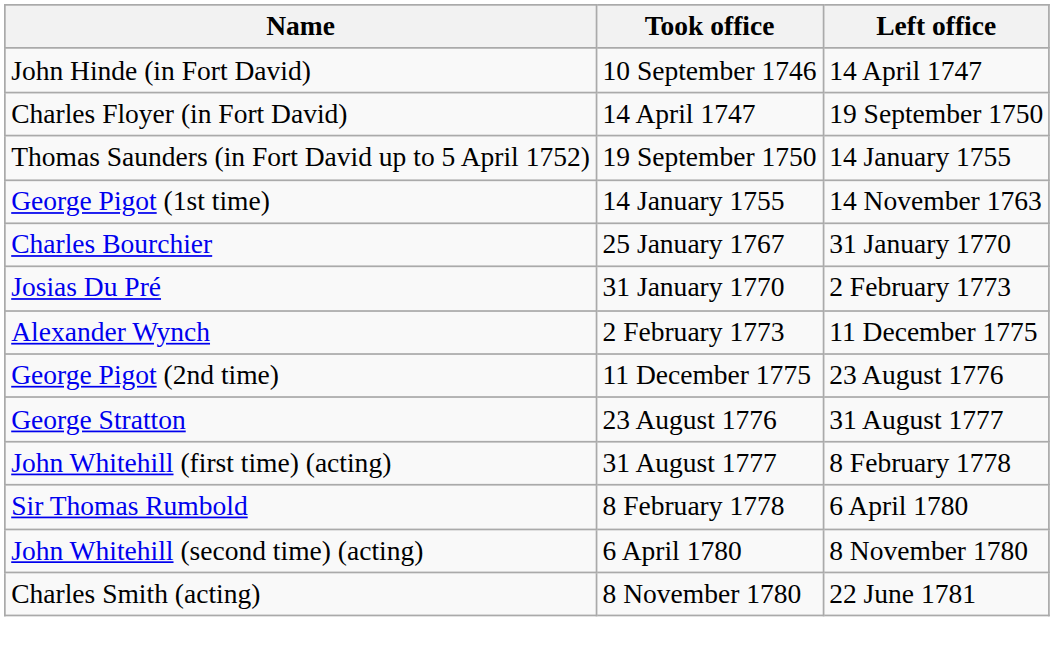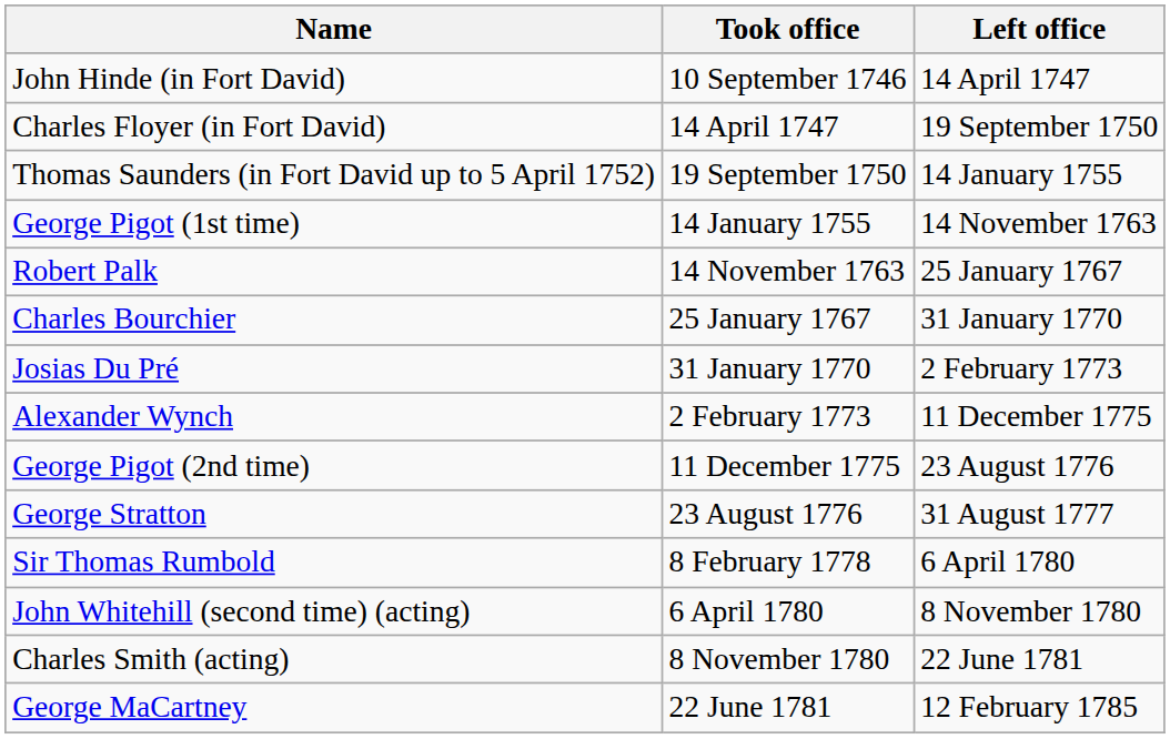+ row: Robert Palk | 14 November 1763 | 25 January 1767
- row: John Whitehill (first time) (acting) | 31 August 1777 | 8 February 1778
+ row: George MaCartney | 22 June 1781 | 12 February 1785
